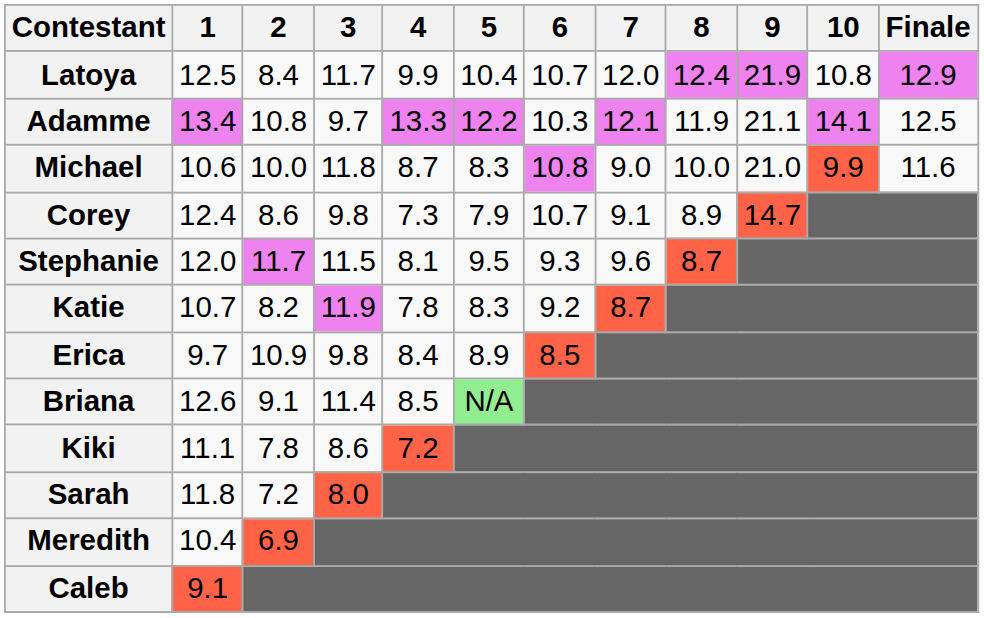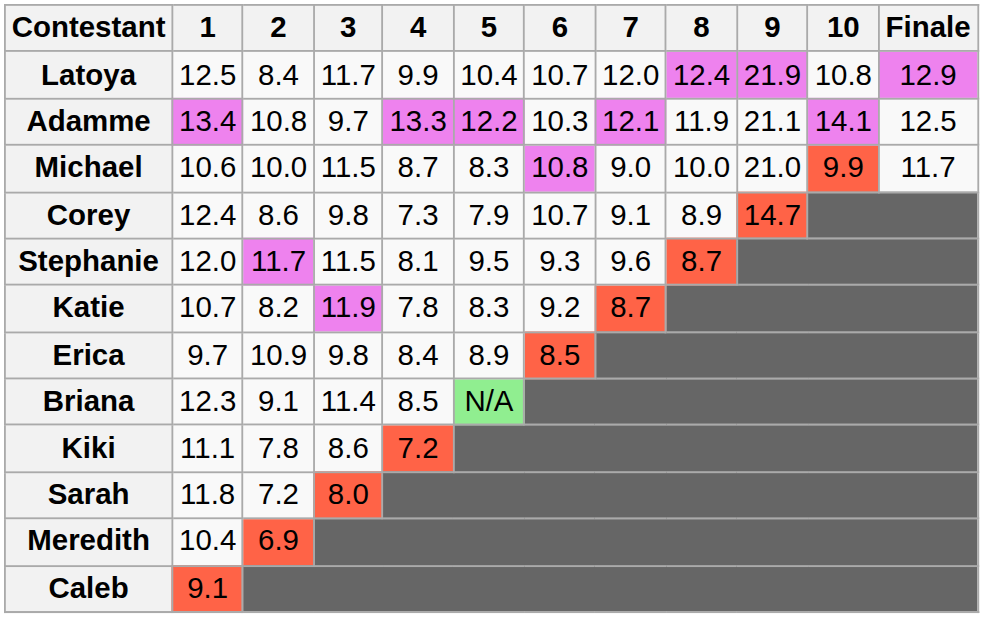Michael | 3: 11.8 -> 11.5
Michael | Finale: 11.6 -> 11.7
Briana | 1: 12.6 -> 12.3
